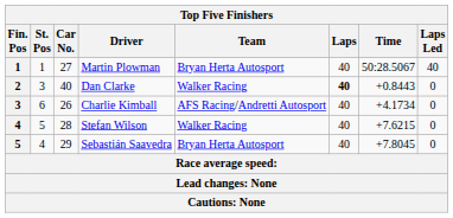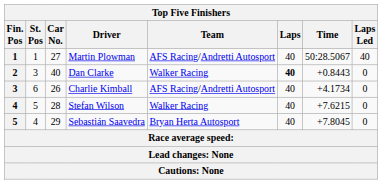Martin Plowman | Team: Bryan Herta Autosport -> AFS Racing/Andretti Autosport
